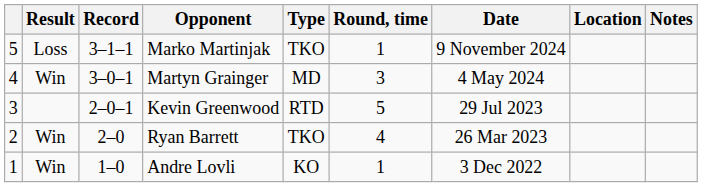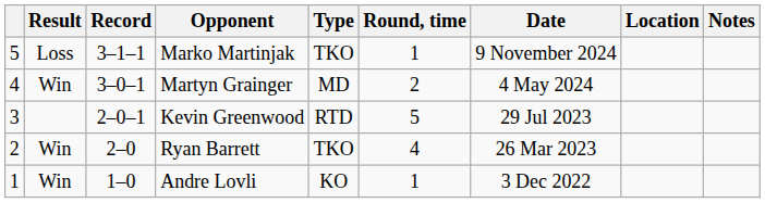Martyn Grainger | Round, time: 3 -> 2
